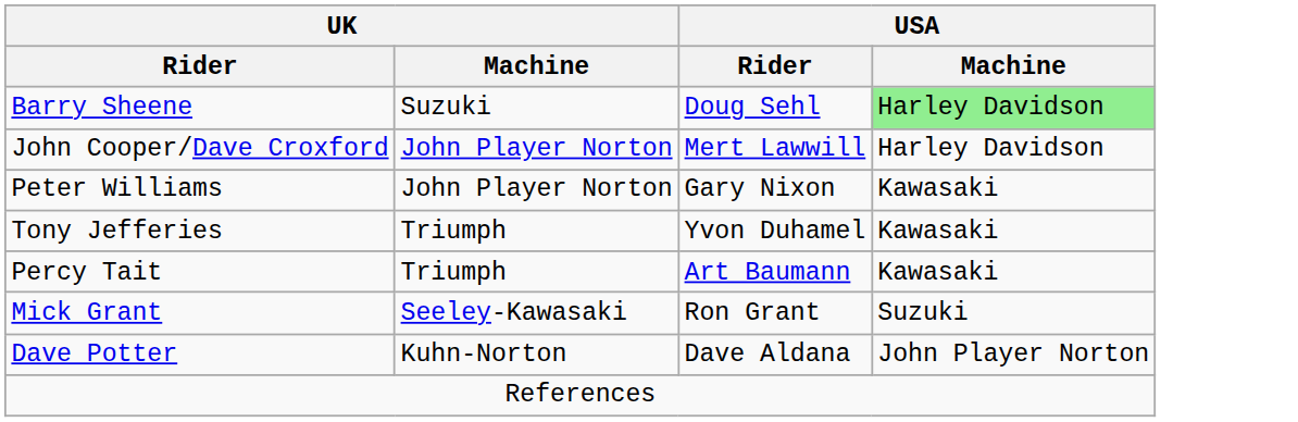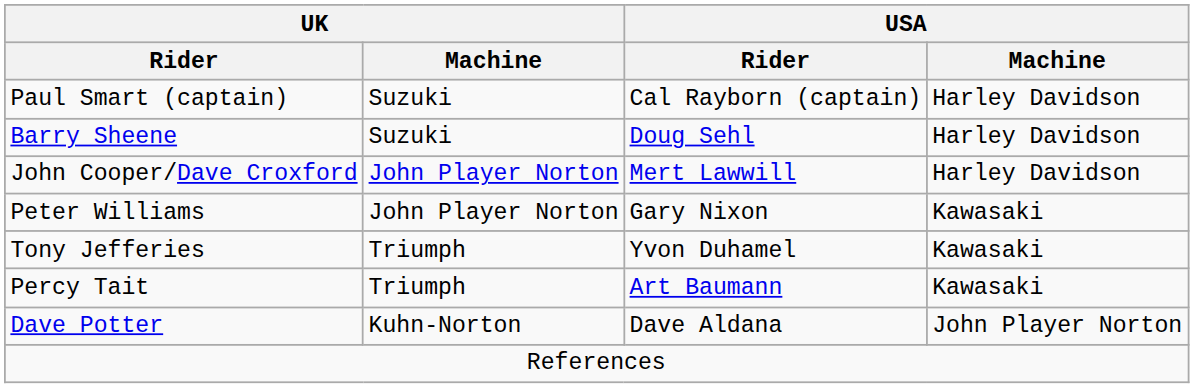+ row: Paul Smart (captain) | Suzuki | Cal Rayborn (captain) | Harley Davidson
Barry Sheene | USA / Machine: lightgreen background -> no background
- row: Mick Grant | Seeley-Kawasaki | Ron Grant | Suzuki
